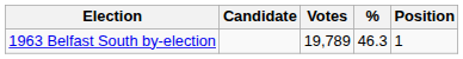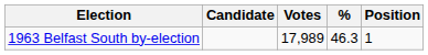1963 Belfast South by-election | Votes: 19,789 -> 17,989
